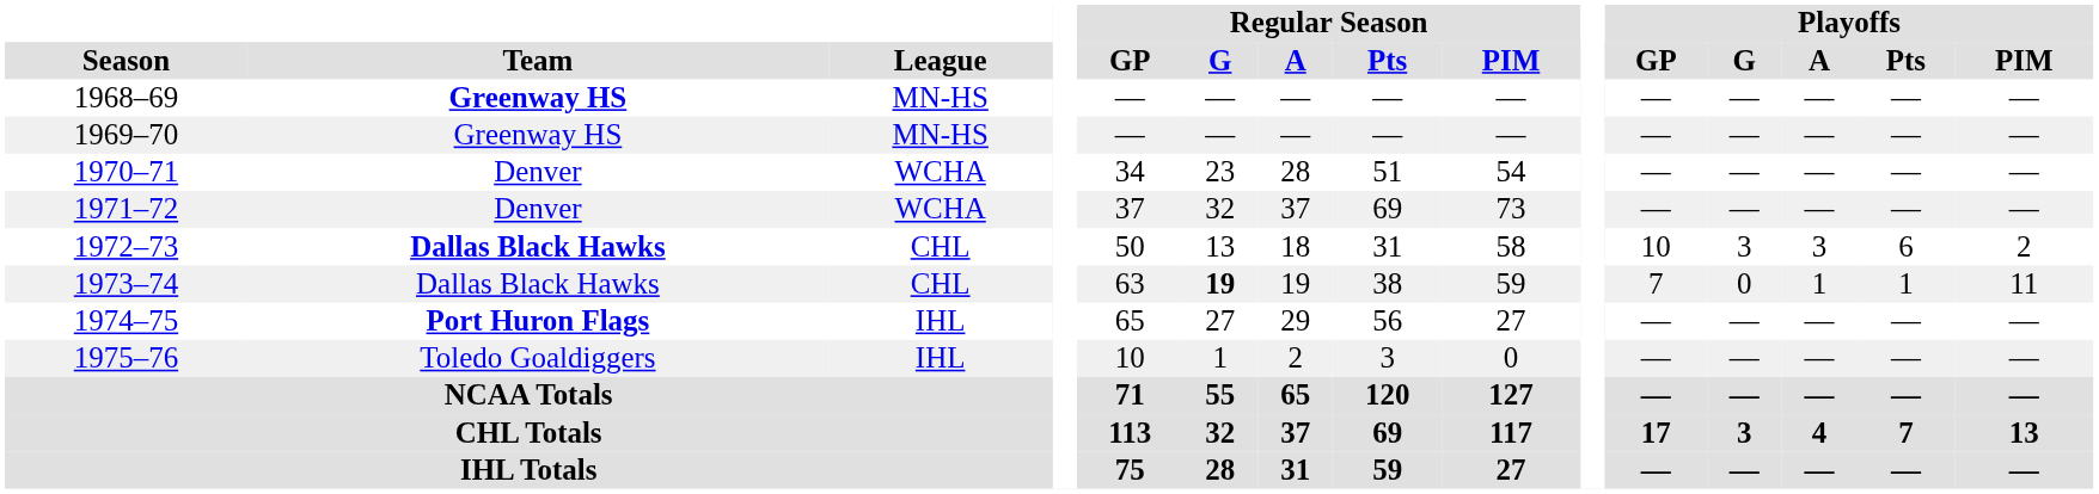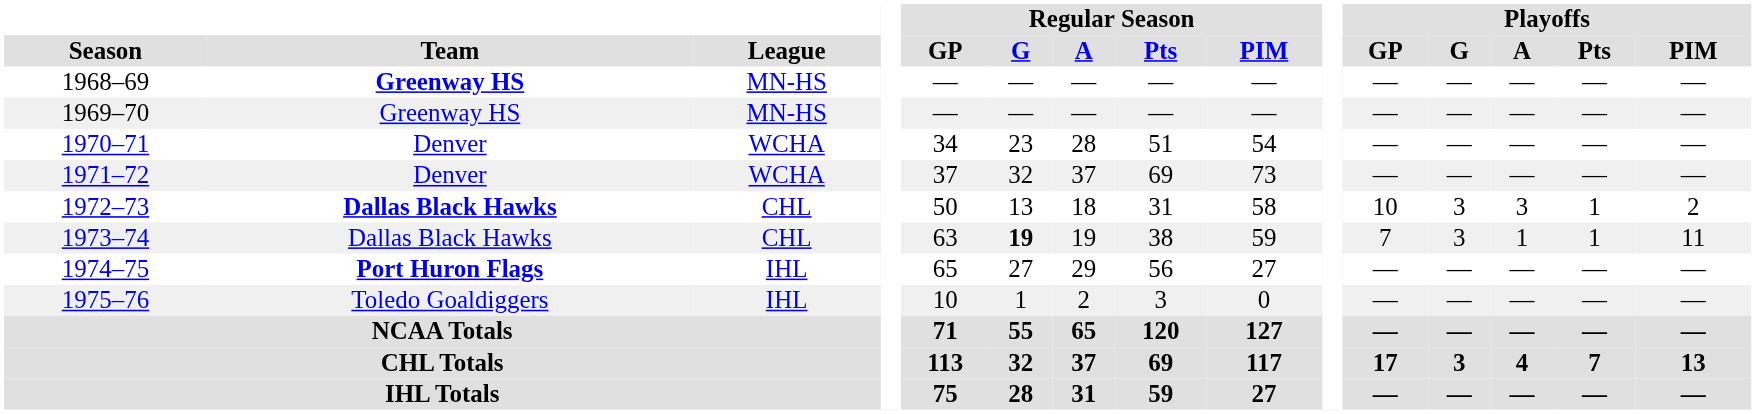1972–73 | Playoffs / Pts: 6 -> 1
1973–74 | Playoffs / G: 0 -> 3
